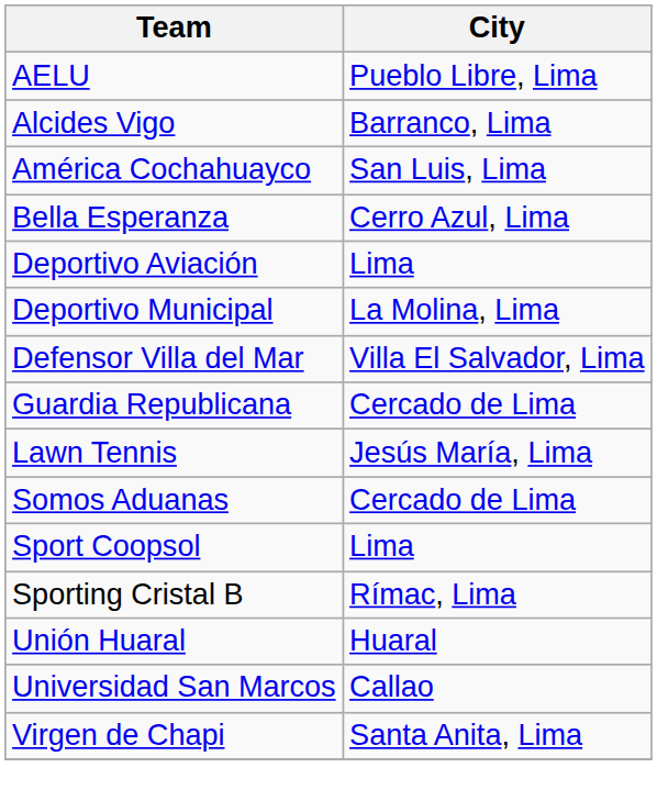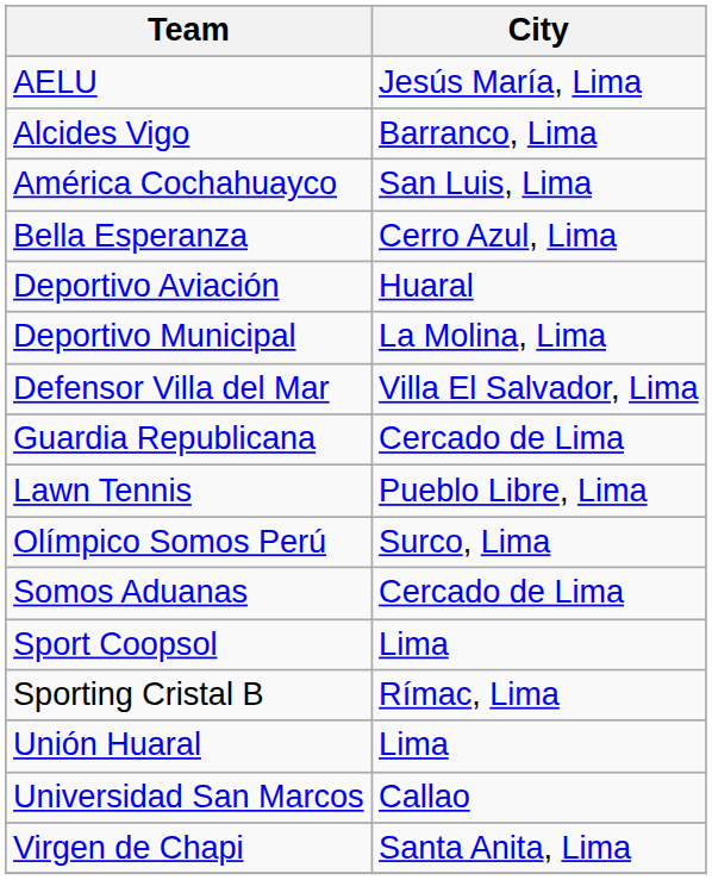AELU | City: Pueblo Libre, Lima -> Jesús María, Lima
Deportivo Aviación | City: Lima -> Huaral
Lawn Tennis | City: Jesús María, Lima -> Pueblo Libre, Lima
+ row: Olímpico Somos Perú | Surco, Lima
Unión Huaral | City: Huaral -> Lima
